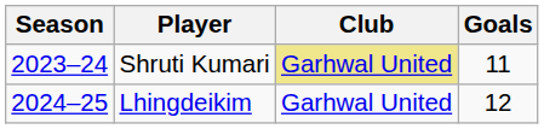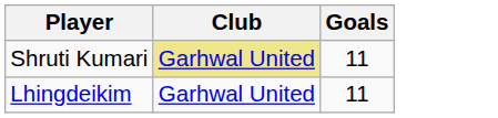- column: Season | 2023–24 | 2024–25
Lhingdeikim | Goals: 12 -> 11
